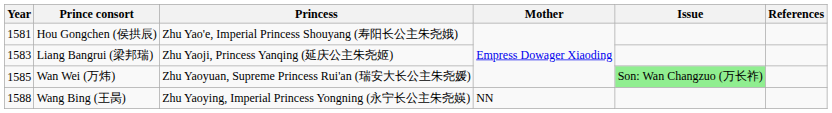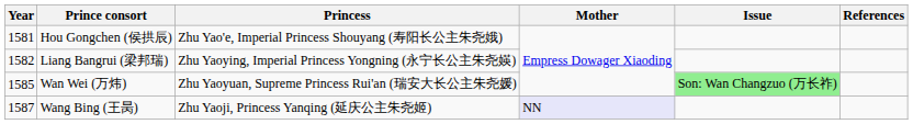Liang Bangrui (梁邦瑞) | Year: 1583 -> 1582
Liang Bangrui (梁邦瑞) | Princess: Zhu Yaoji, Princess Yanqing (延庆公主朱尧姬) -> Zhu Yaoying, Imperial Princess Yongning (永宁长公主朱尧媖)
Wang Bing (王昺) | Year: 1588 -> 1587
Wang Bing (王昺) | Princess: Zhu Yaoying, Imperial Princess Yongning (永宁长公主朱尧媖) -> Zhu Yaoji, Princess Yanqing (延庆公主朱尧姬)
Wang Bing (王昺) | Mother: no background -> lavender background
